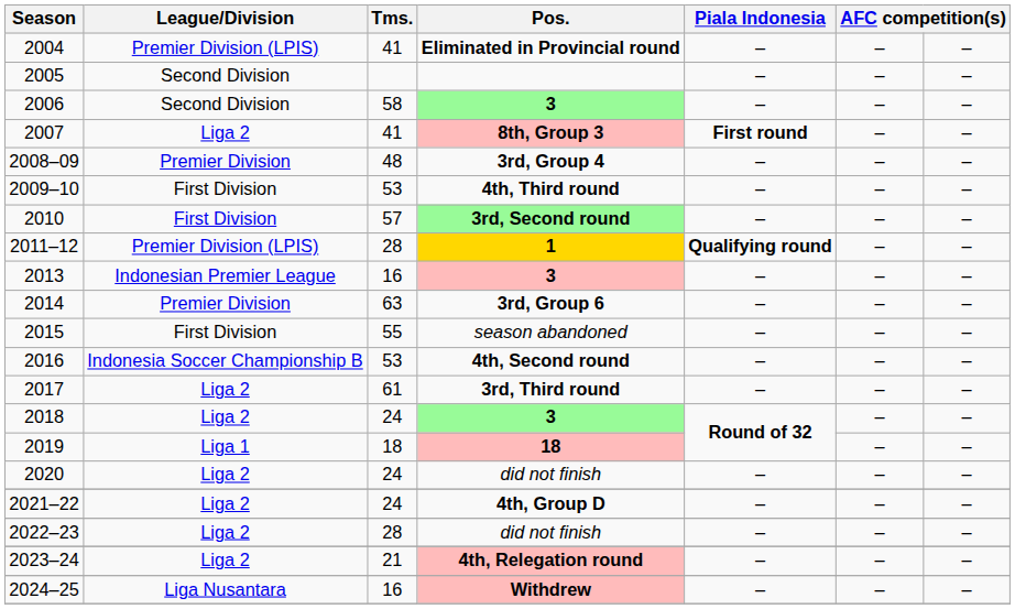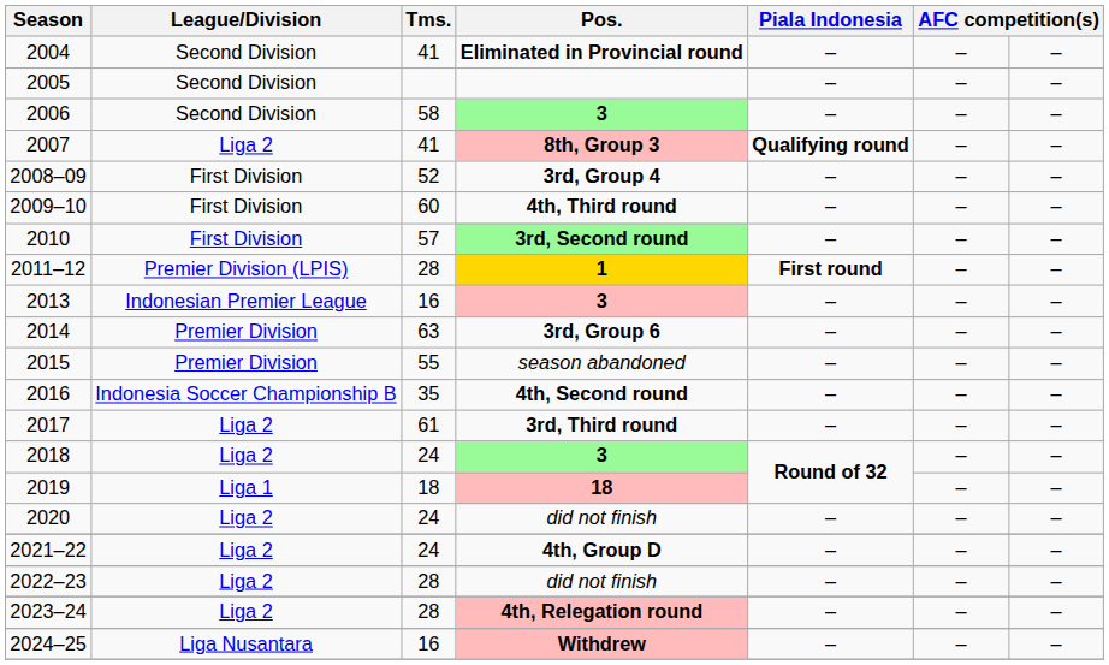2004 | League/Division: Premier Division (LPIS) -> Second Division
2007 | Piala Indonesia: First round -> Qualifying round
2008–09 | League/Division: Premier Division -> First Division
2008–09 | Tms.: 48 -> 52
2009–10 | Tms.: 53 -> 60
2011–12 | Piala Indonesia: Qualifying round -> First round
2015 | League/Division: First Division -> Premier Division
2016 | Tms.: 53 -> 35
2023–24 | Tms.: 21 -> 28
